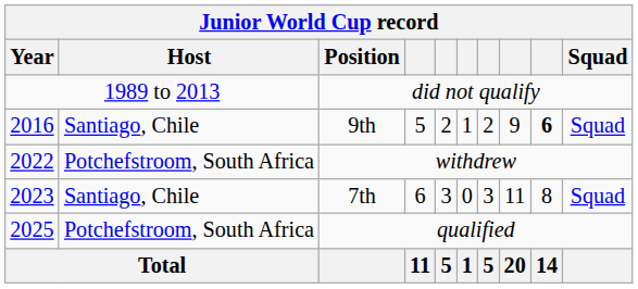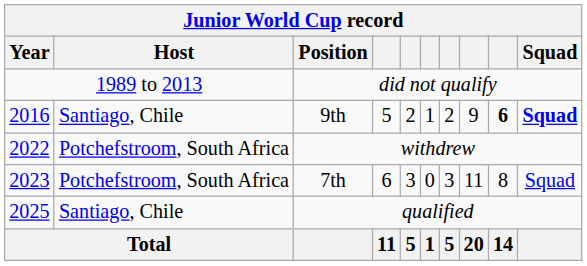9th | Squad: normal -> bold
7th | Host: Santiago, Chile -> Potchefstroom, South Africa
qualified | Host: Potchefstroom, South Africa -> Santiago, Chile
